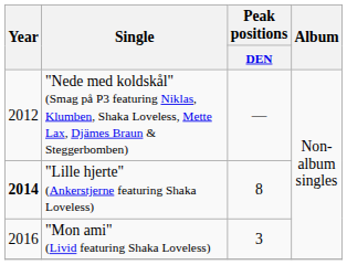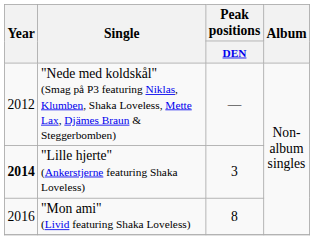"Lille hjerte" (Ankerstjerne featuring Shaka Loveless) | Peak positions / DEN: 8 -> 3
"Mon ami" (Livid featuring Shaka Loveless) | Peak positions / DEN: 3 -> 8
